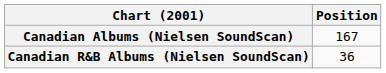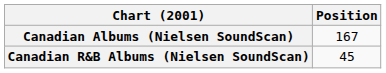Canadian R&B Albums (Nielsen SoundScan) | Position: 36 -> 45
